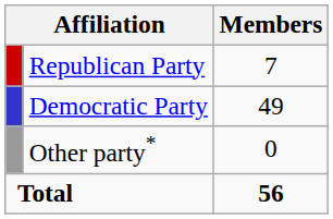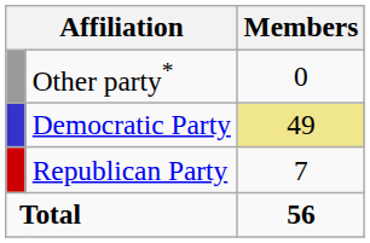rows swapped: Republican Party <-> Other party*
Democratic Party | Members: no background -> khaki background
